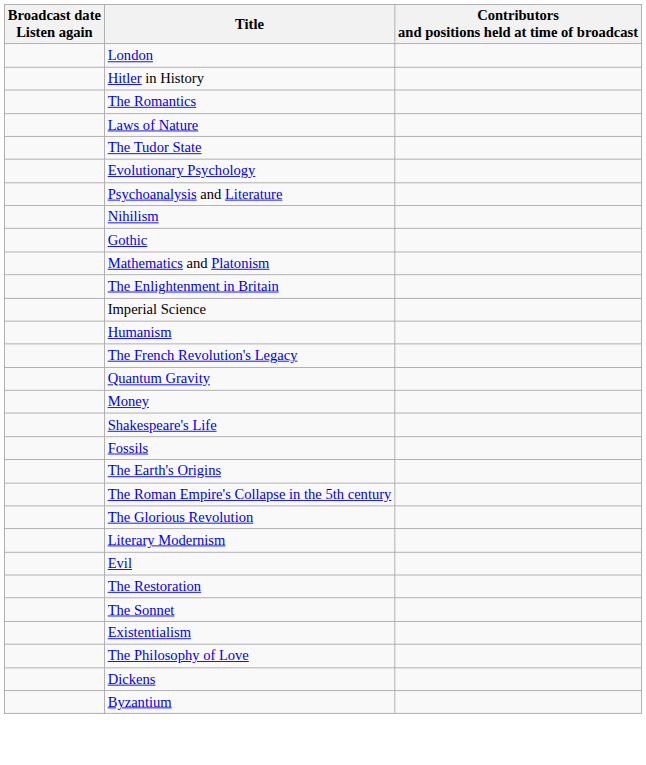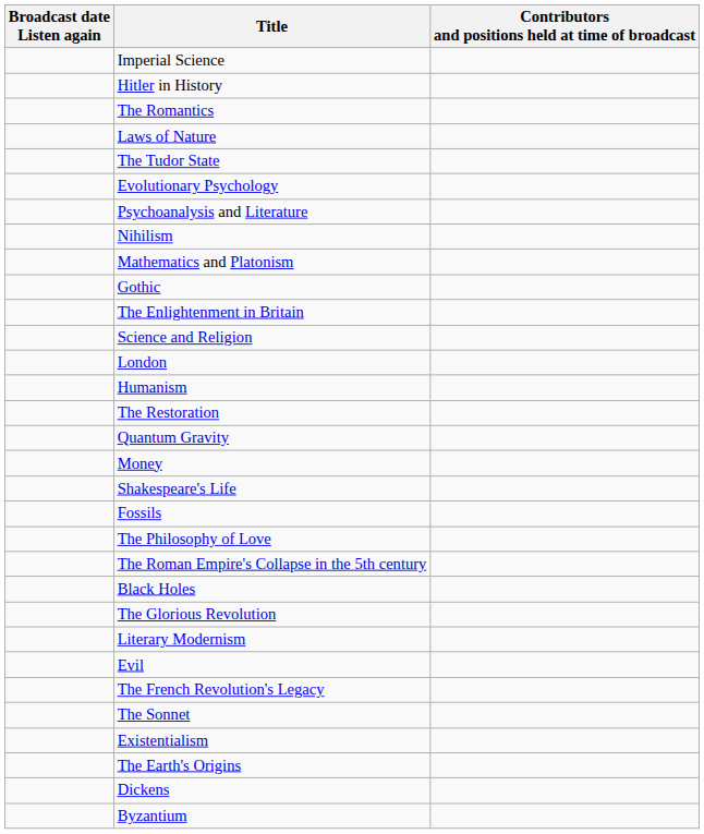rows swapped: London <-> Imperial Science
rows swapped: Gothic <-> Mathematics and Platonism
+ row: Science and Religion
rows swapped: The Restoration <-> The French Revolution's Legacy
rows swapped: The Philosophy of Love <-> The Earth's Origins
+ row: Black Holes
